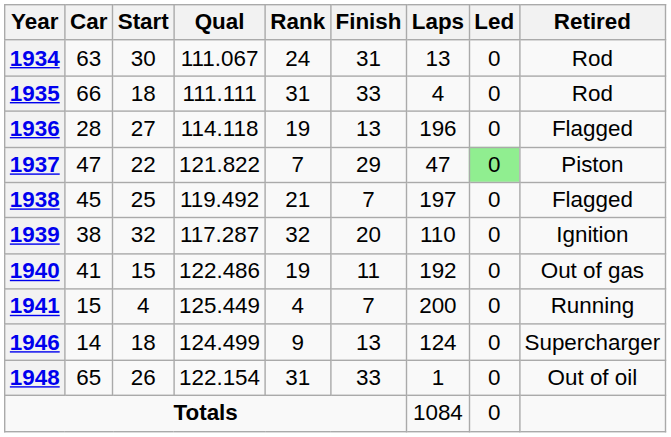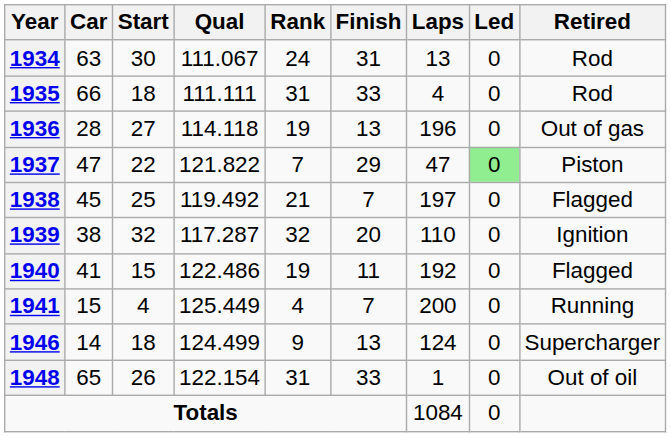1936 | Retired: Flagged -> Out of gas
1940 | Retired: Out of gas -> Flagged
